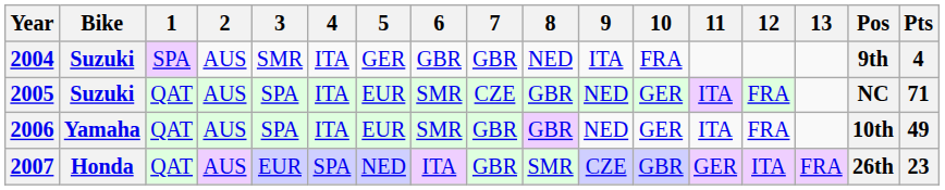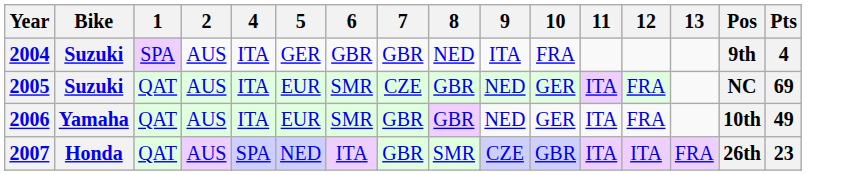- column: 3 | SMR | SPA | SPA | EUR
2005 | Pts: 71 -> 69
2007 | 11: GER -> ITA
